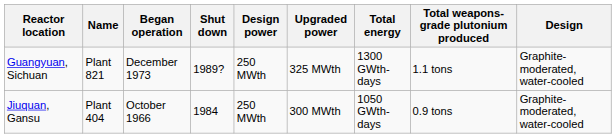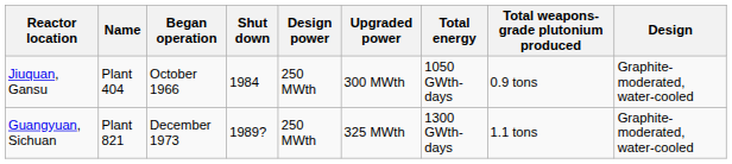rows swapped: Jiuquan, Gansu <-> Guangyuan, Sichuan
